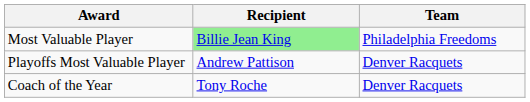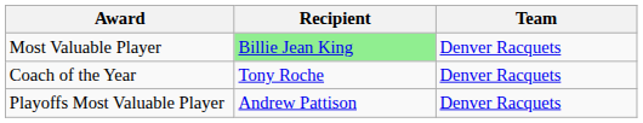Most Valuable Player | Team: Philadelphia Freedoms -> Denver Racquets
rows swapped: Coach of the Year <-> Playoffs Most Valuable Player
